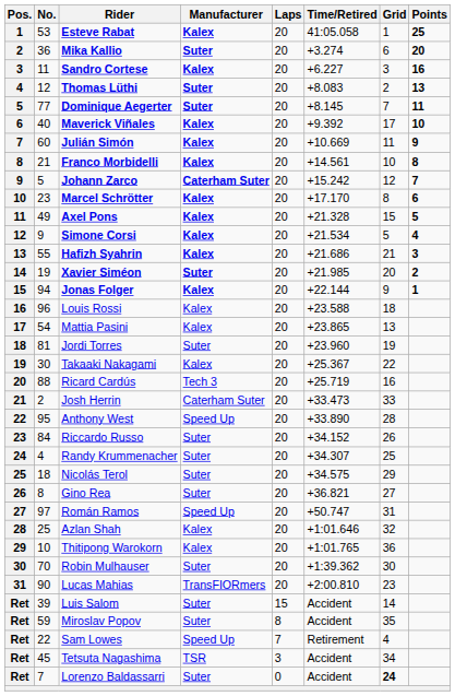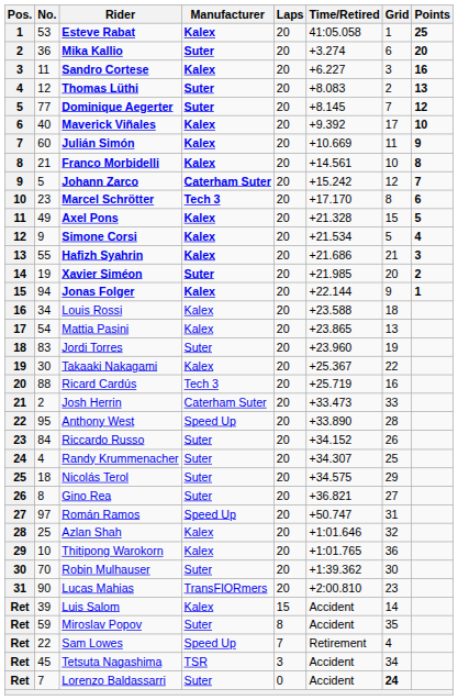Dominique Aegerter | Points: 11 -> 12
Marcel Schrötter | Manufacturer: Kalex -> Tech 3
Louis Rossi | No.: 96 -> 34
Jordi Torres | No.: 81 -> 83
Luis Salom | Manufacturer: Suter -> Kalex
